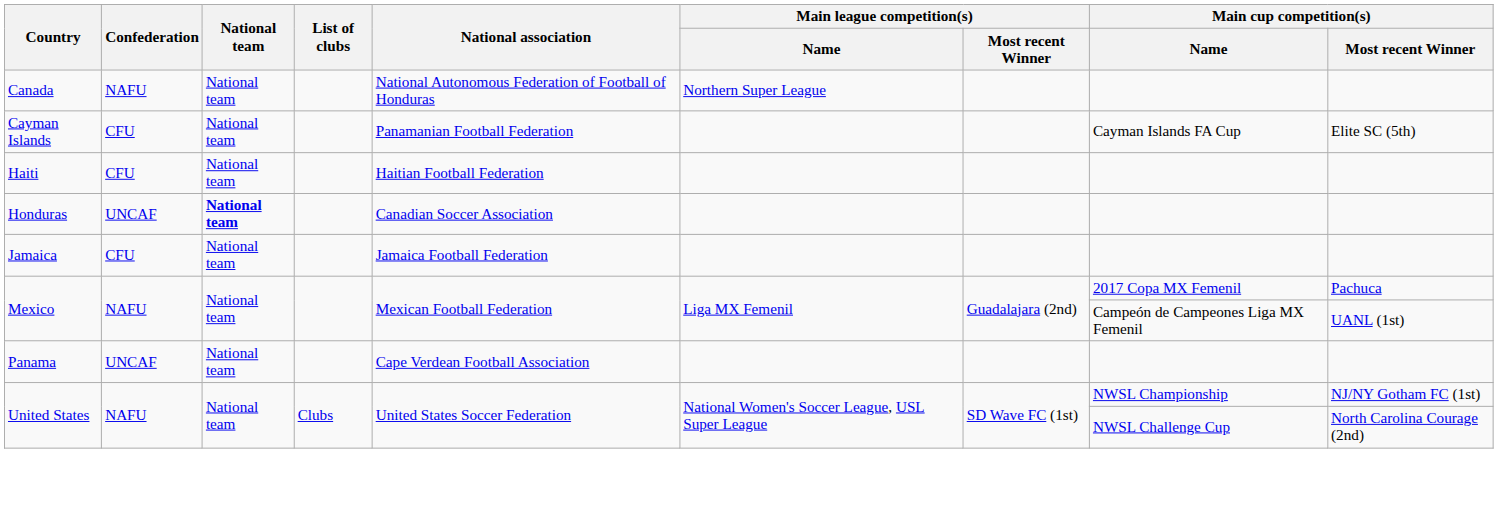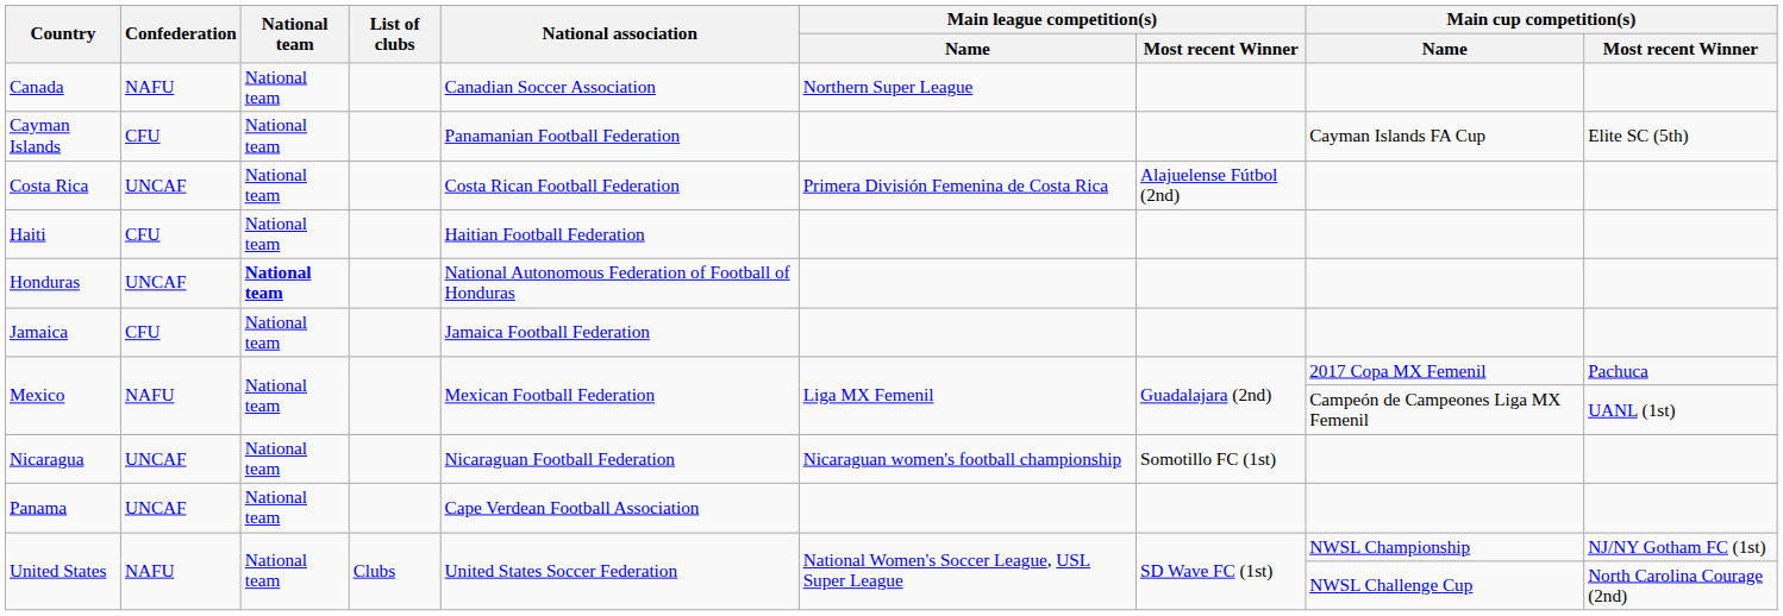Canada | National association: National Autonomous Federation of Football of Honduras -> Canadian Soccer Association
+ row: Costa Rica | UNCAF | National team | Costa Rican Football Federation | Primera División Femenina de Costa Rica | Alajuelense Fútbol (2nd)
Honduras | National association: Canadian Soccer Association -> National Autonomous Federation of Football of Honduras
+ row: Nicaragua | UNCAF | National team | Nicaraguan Football Federation | Nicaraguan women's football championship | Somotillo FC (1st)
